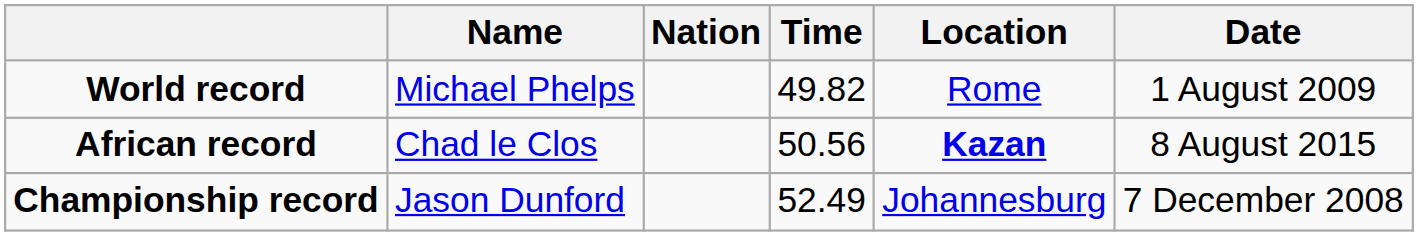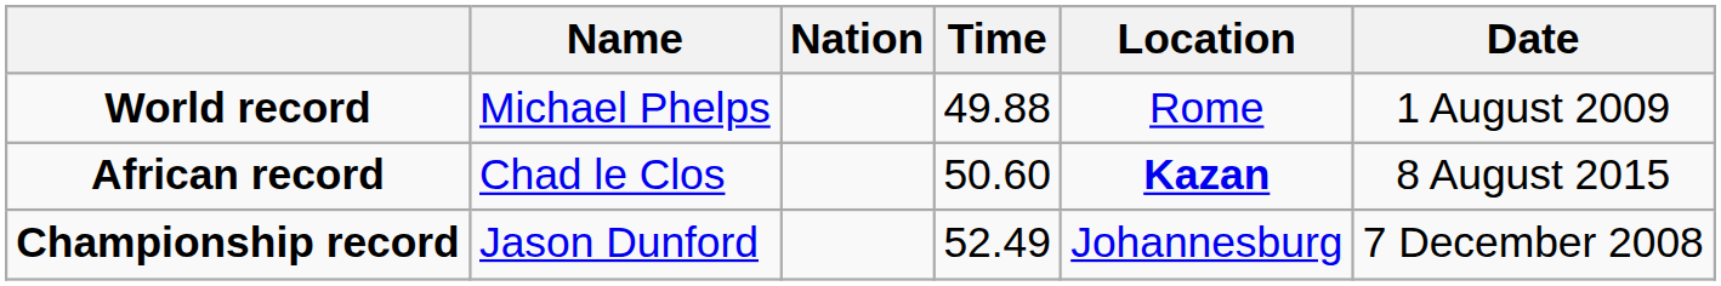World record | Time: 49.82 -> 49.88
African record | Time: 50.56 -> 50.60
